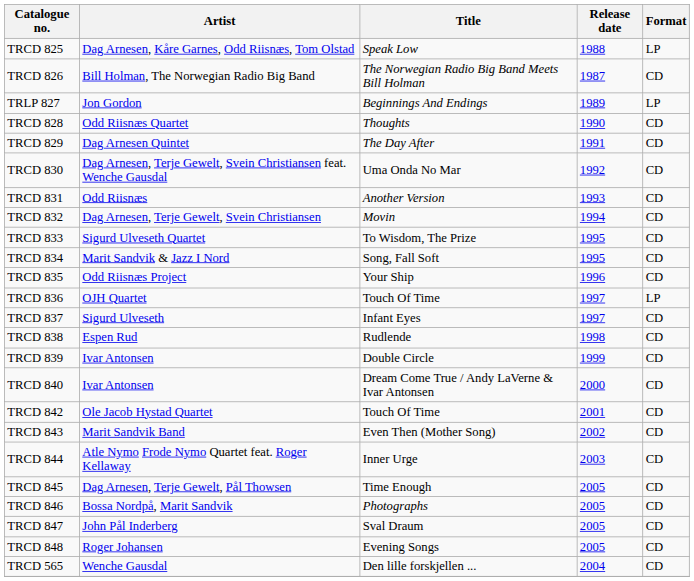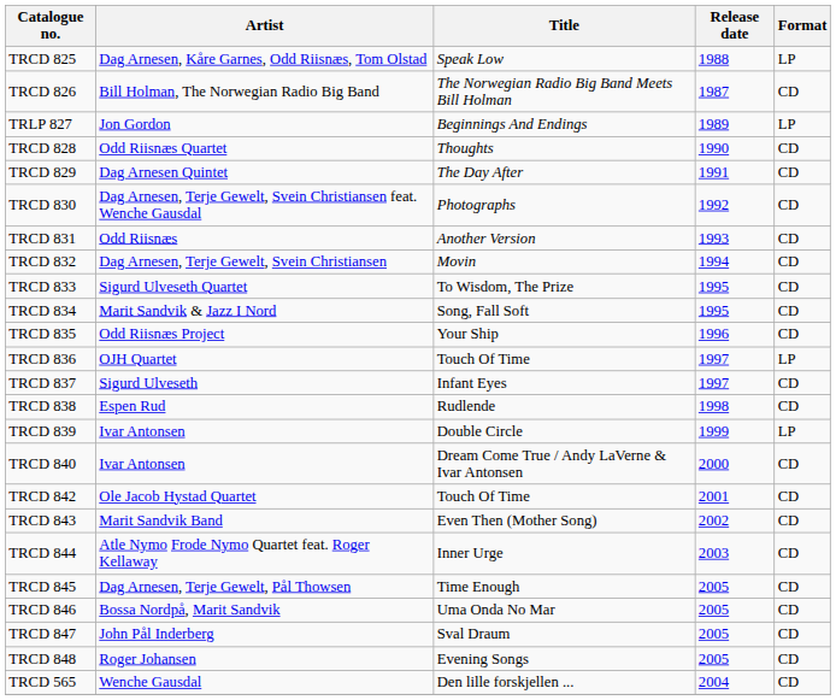TRCD 830 | Title: Uma Onda No Mar -> Photographs
TRCD 839 | Format: CD -> LP
TRCD 846 | Title: Photographs -> Uma Onda No Mar
